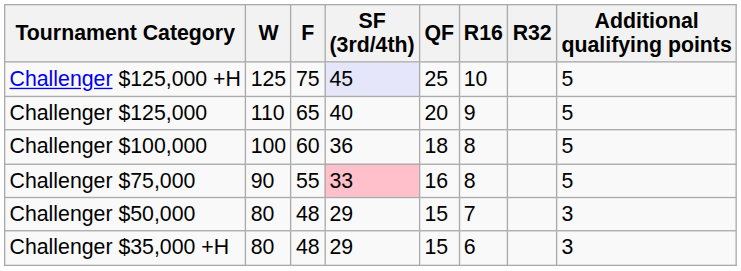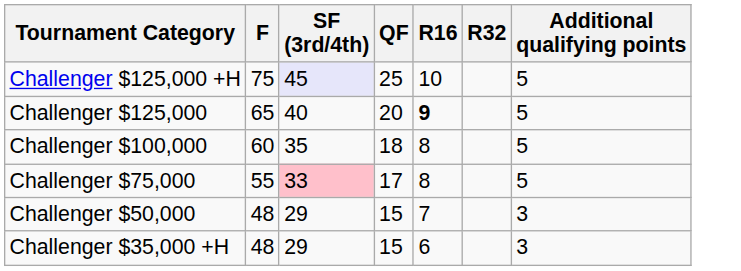- column: W | 125 | 110 | 100 | 90 | 80 | 80
Challenger $125,000 | R16: normal -> bold
Challenger $100,000 | SF (3rd/4th): 36 -> 35
Challenger $75,000 | QF: 16 -> 17
